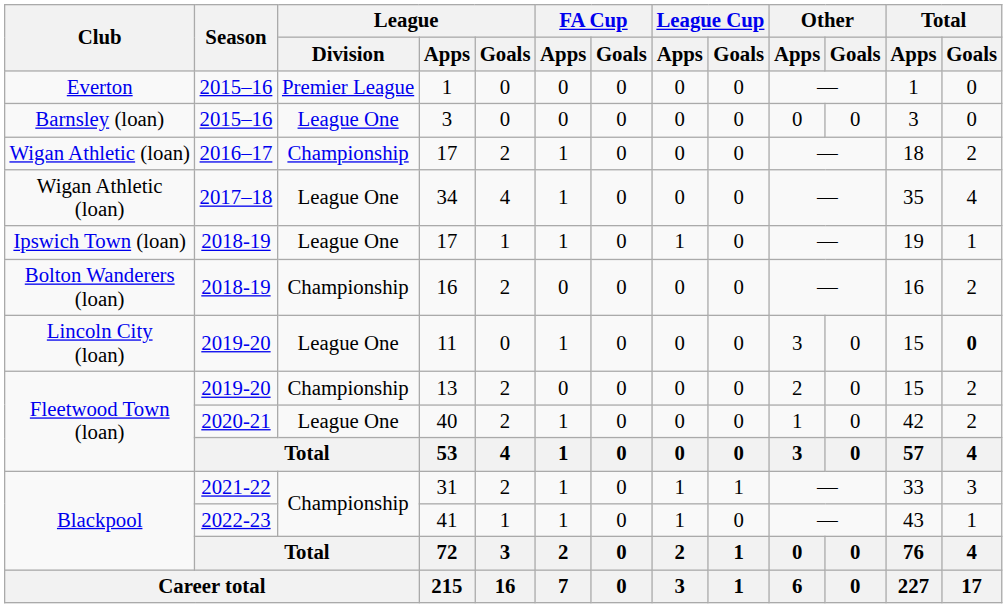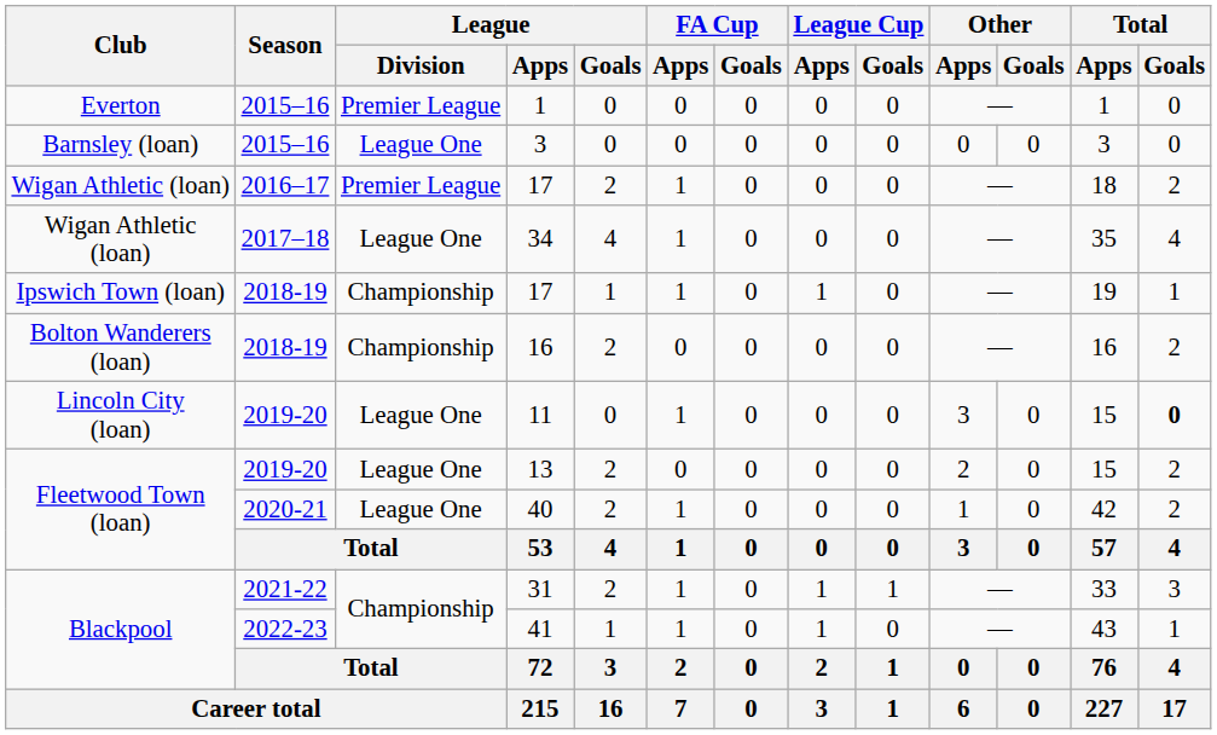2016–17 / 17 | League / Division: Championship -> Premier League
2018-19 / 17 | League / Division: League One -> Championship
13 | League / Division: Championship -> League One
